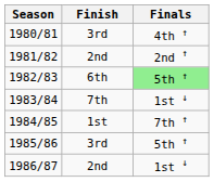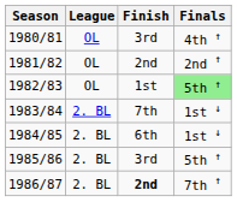+ column: League | OL | OL | OL | 2. BL | 2. BL | 2. BL | 2. BL
1982/83 | Finish: 6th -> 1st
1984/85 | Finish: 1st -> 6th
1984/85 | Finals: 7th ↑ -> 1st ↓
1986/87 | Finish: normal -> bold
1986/87 | Finals: 1st ↓ -> 7th ↑
